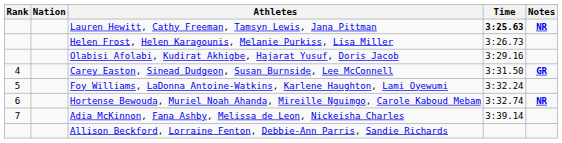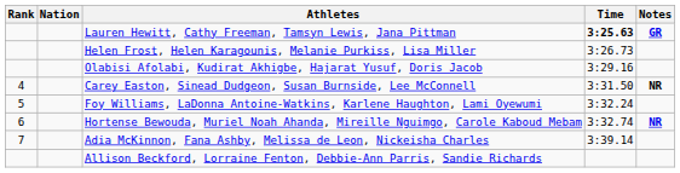Lauren Hewitt, Cathy Freeman, Tamsyn Lewis, Jana Pittman | Notes: NR -> GR
Carey Easton, Sinead Dudgeon, Susan Burnside, Lee McConnell | Notes: GR -> NR
